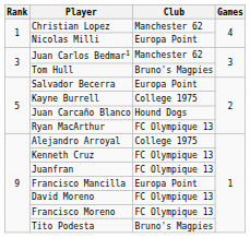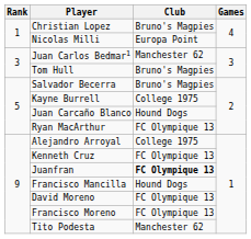Christian Lopez | Club: Manchester 62 -> Bruno's Magpies
Salvador Becerra | Club: Europa Point -> Bruno's Magpies
Juanfran | Club: normal -> bold
Francisco Mancilla | Club: Europa Point -> Hound Dogs
Tito Podesta | Club: Bruno's Magpies -> Manchester 62
